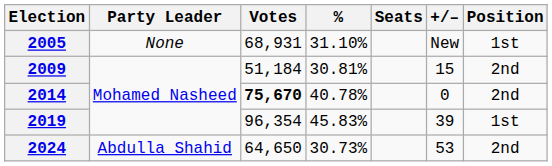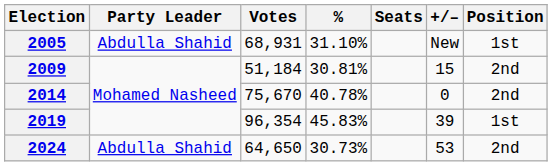2005 | Party Leader: None -> Abdulla Shahid
2014 | Votes: bold -> normal
